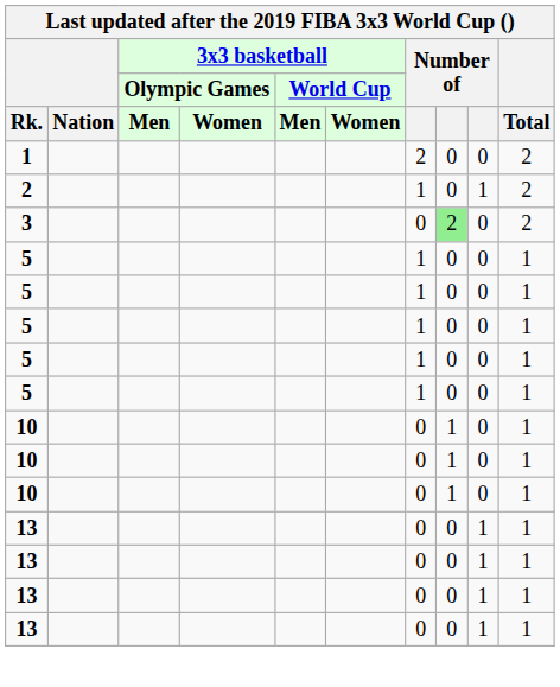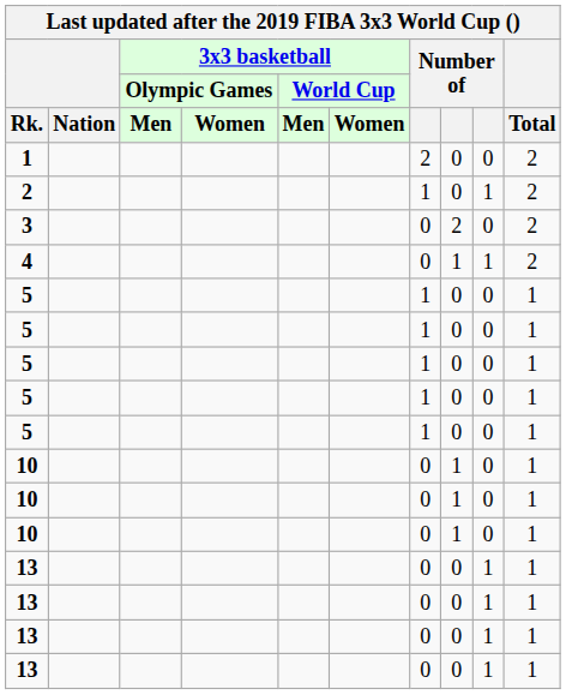3 | column 8: lightgreen background -> no background
+ row: 4 | 0 | 1 | 1 | 2
